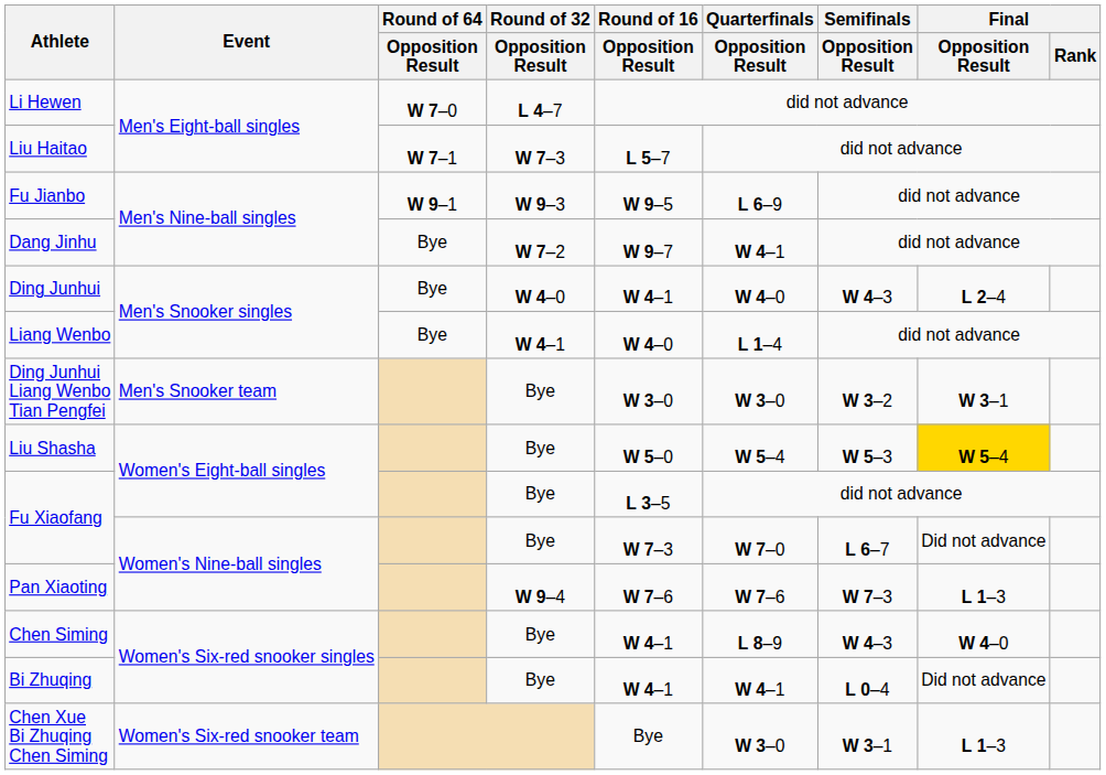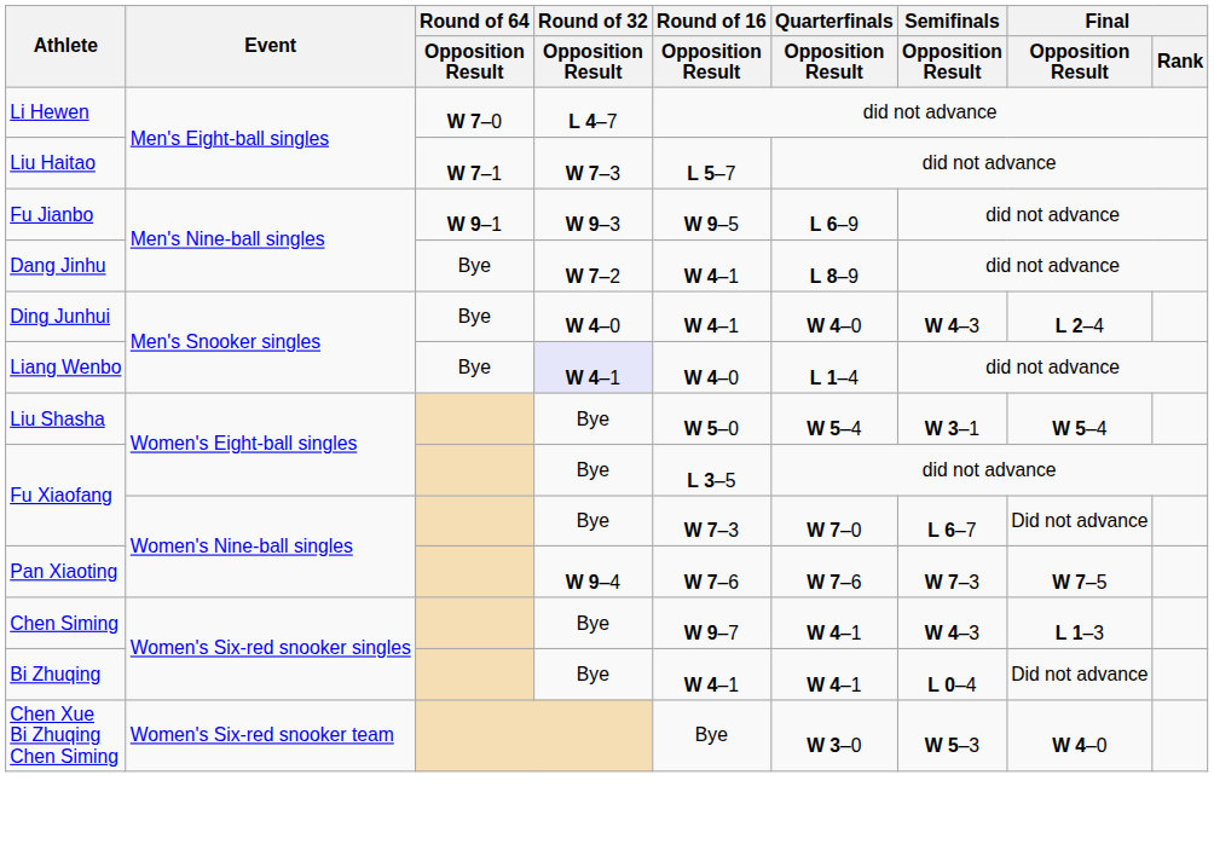Dang Jinhu | Round of 16 / Opposition Result: W 9–7 -> W 4–1
Dang Jinhu | Quarterfinals / Opposition Result: W 4–1 -> L 8–9
Liang Wenbo | Round of 32 / Opposition Result: no background -> lavender background
- row: Ding Junhui Liang Wenbo Tian Pengfei | Men's Snooker team | Bye | W 3–0 | W 3–0 | W 3–2 | W 3–1
Liu Shasha | Semifinals / Opposition Result: W 5–3 -> W 3–1
Liu Shasha | Final / Opposition Result: gold background -> no background
Pan Xiaoting | Final / Opposition Result: L 1–3 -> W 7–5
Chen Siming | Round of 16 / Opposition Result: W 4–1 -> W 9–7
Chen Siming | Quarterfinals / Opposition Result: L 8–9 -> W 4–1
Chen Siming | Final / Opposition Result: W 4–0 -> L 1–3
Chen Xue Bi Zhuqing Chen Siming | Semifinals / Opposition Result: W 3–1 -> W 5–3
Chen Xue Bi Zhuqing Chen Siming | Final / Opposition Result: L 1–3 -> W 4–0
